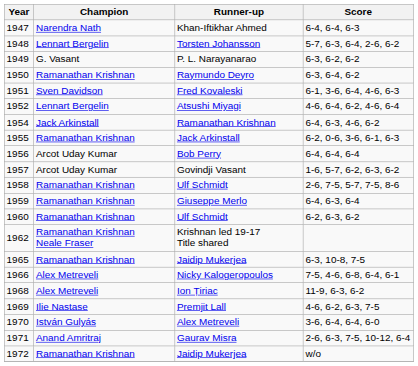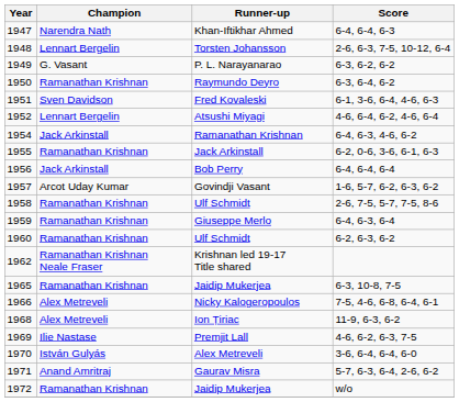Torsten Johansson | Score: 5-7, 6-3, 6-4, 2-6, 6-2 -> 2-6, 6-3, 7-5, 10-12, 6-4
Bob Perry | Champion: Arcot Uday Kumar -> Jack Arkinstall
Gaurav Misra | Score: 2-6, 6-3, 7-5, 10-12, 6-4 -> 5-7, 6-3, 6-4, 2-6, 6-2
